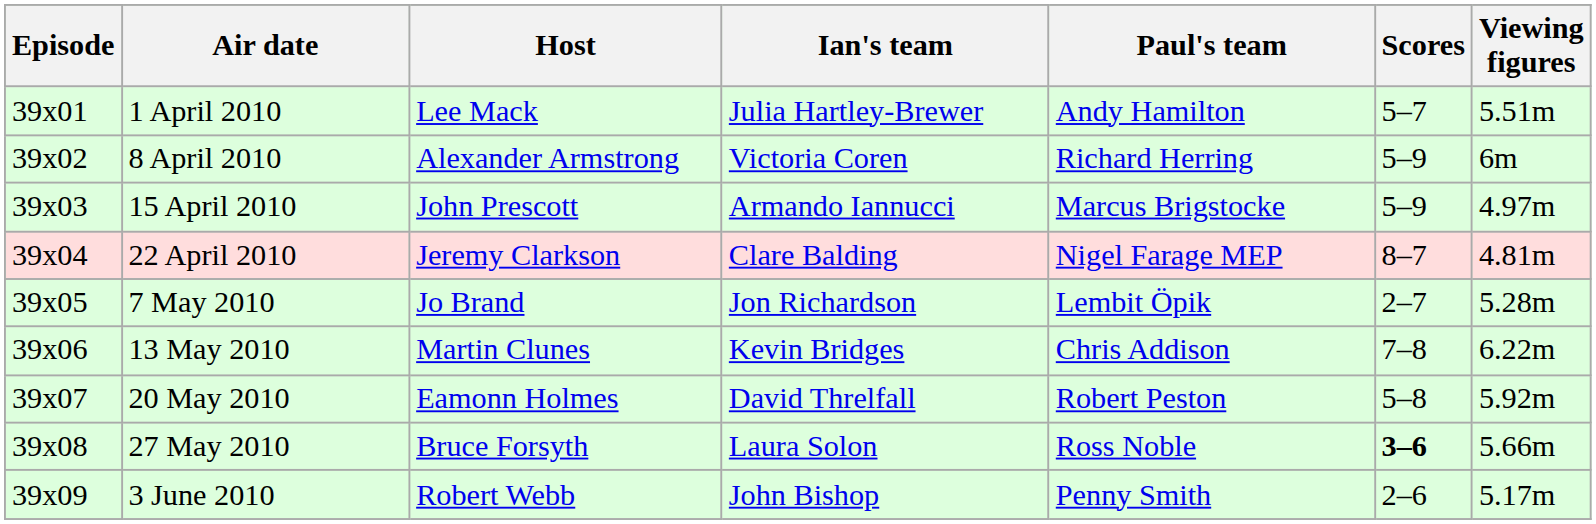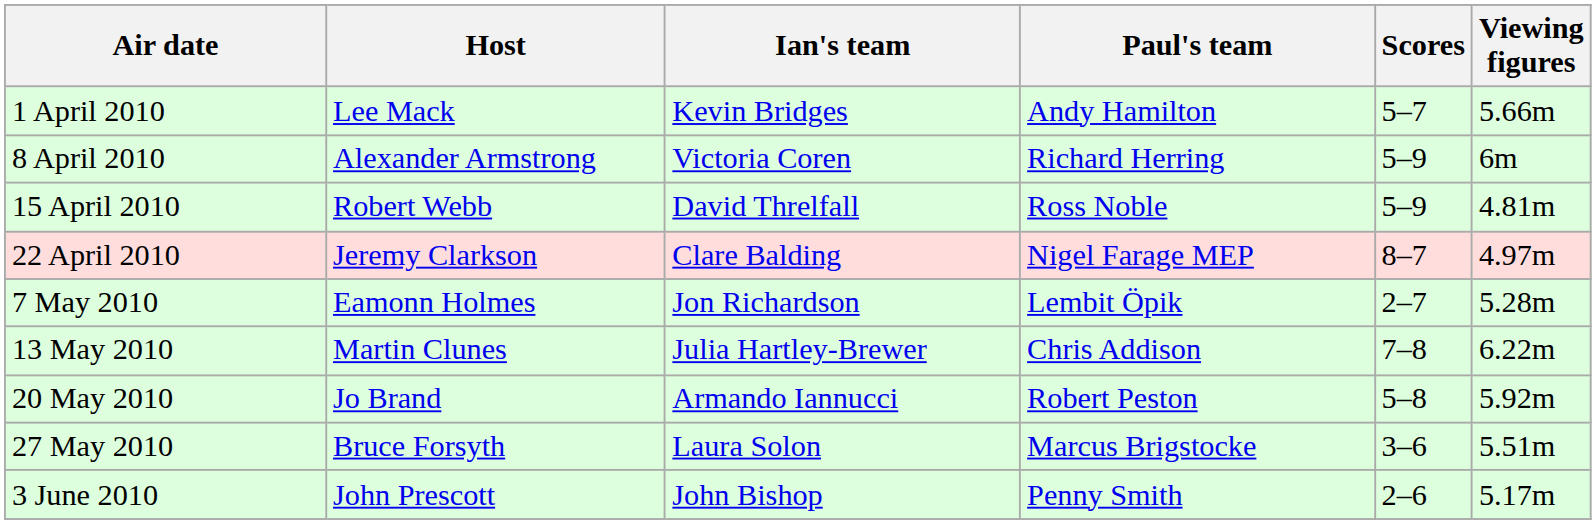- column: Episode | 39x01 | 39x02 | 39x03 | 39x04 | 39x05 | 39x06 | 39x07 | 39x08 | 39x09
1 April 2010 | Ian's team: Julia Hartley-Brewer -> Kevin Bridges
1 April 2010 | Viewing figures: 5.51m -> 5.66m
15 April 2010 | Host: John Prescott -> Robert Webb
15 April 2010 | Ian's team: Armando Iannucci -> David Threlfall
15 April 2010 | Paul's team: Marcus Brigstocke -> Ross Noble
15 April 2010 | Viewing figures: 4.97m -> 4.81m
22 April 2010 | Viewing figures: 4.81m -> 4.97m
7 May 2010 | Host: Jo Brand -> Eamonn Holmes
13 May 2010 | Ian's team: Kevin Bridges -> Julia Hartley-Brewer
20 May 2010 | Host: Eamonn Holmes -> Jo Brand
20 May 2010 | Ian's team: David Threlfall -> Armando Iannucci
27 May 2010 | Paul's team: Ross Noble -> Marcus Brigstocke
27 May 2010 | Scores: bold -> normal
27 May 2010 | Viewing figures: 5.66m -> 5.51m
3 June 2010 | Host: Robert Webb -> John Prescott
